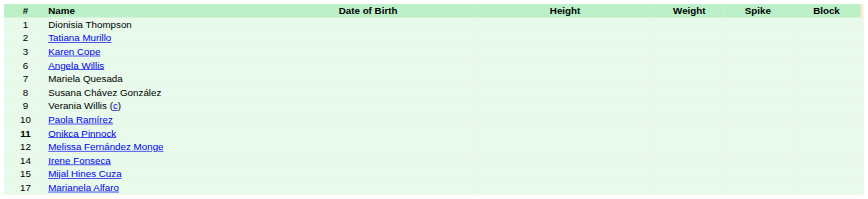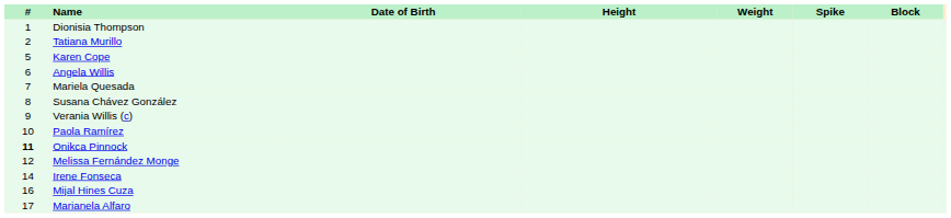Karen Cope | #: 3 -> 5
Mijal Hines Cuza | #: 15 -> 16
